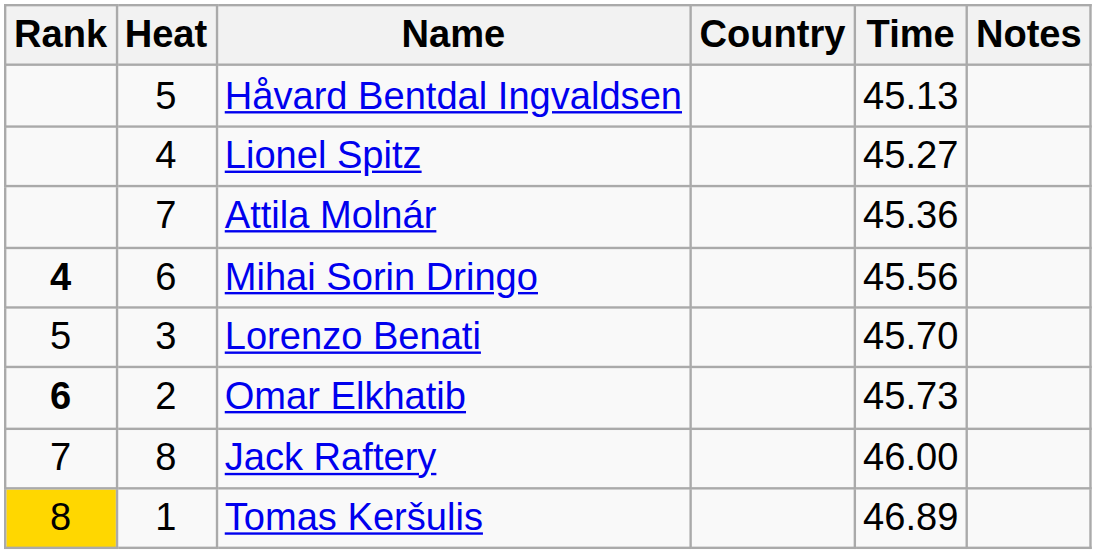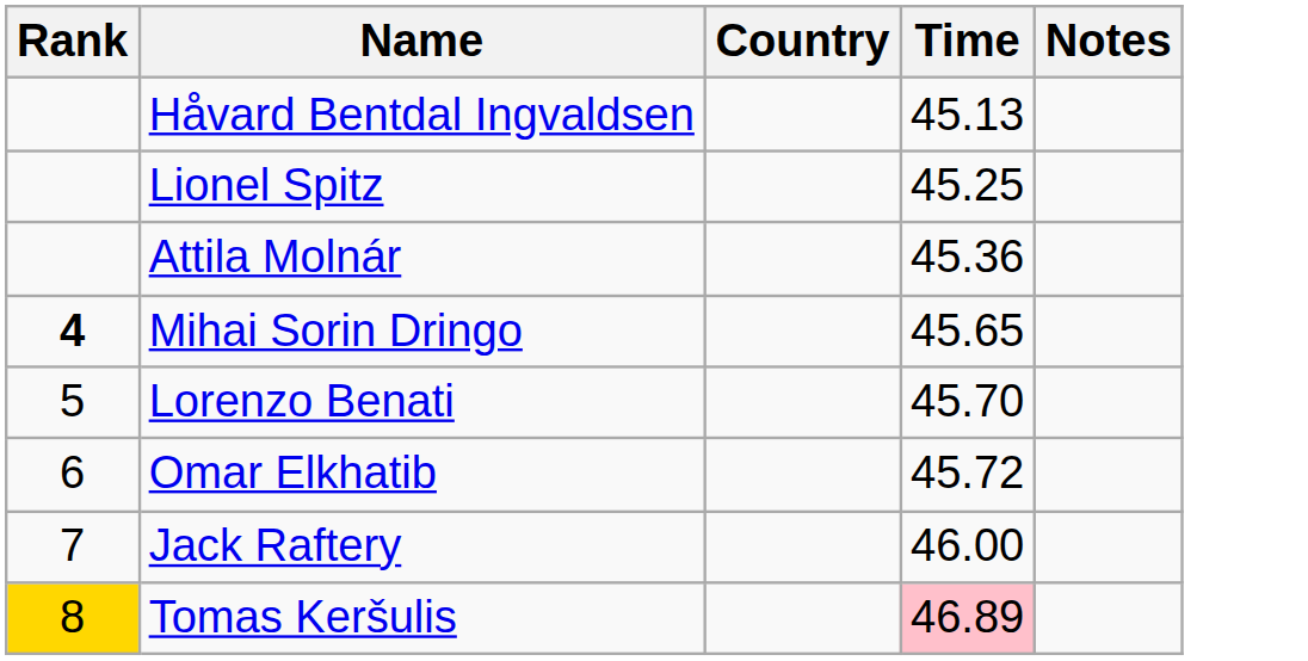- column: Heat | 5 | 4 | 7 | 6 | 3 | 2 | 8 | 1
Lionel Spitz | Time: 45.27 -> 45.25
Mihai Sorin Dringo | Time: 45.56 -> 45.65
Omar Elkhatib | Rank: bold -> normal
Omar Elkhatib | Time: 45.73 -> 45.72
Tomas Keršulis | Time: no background -> pink background
